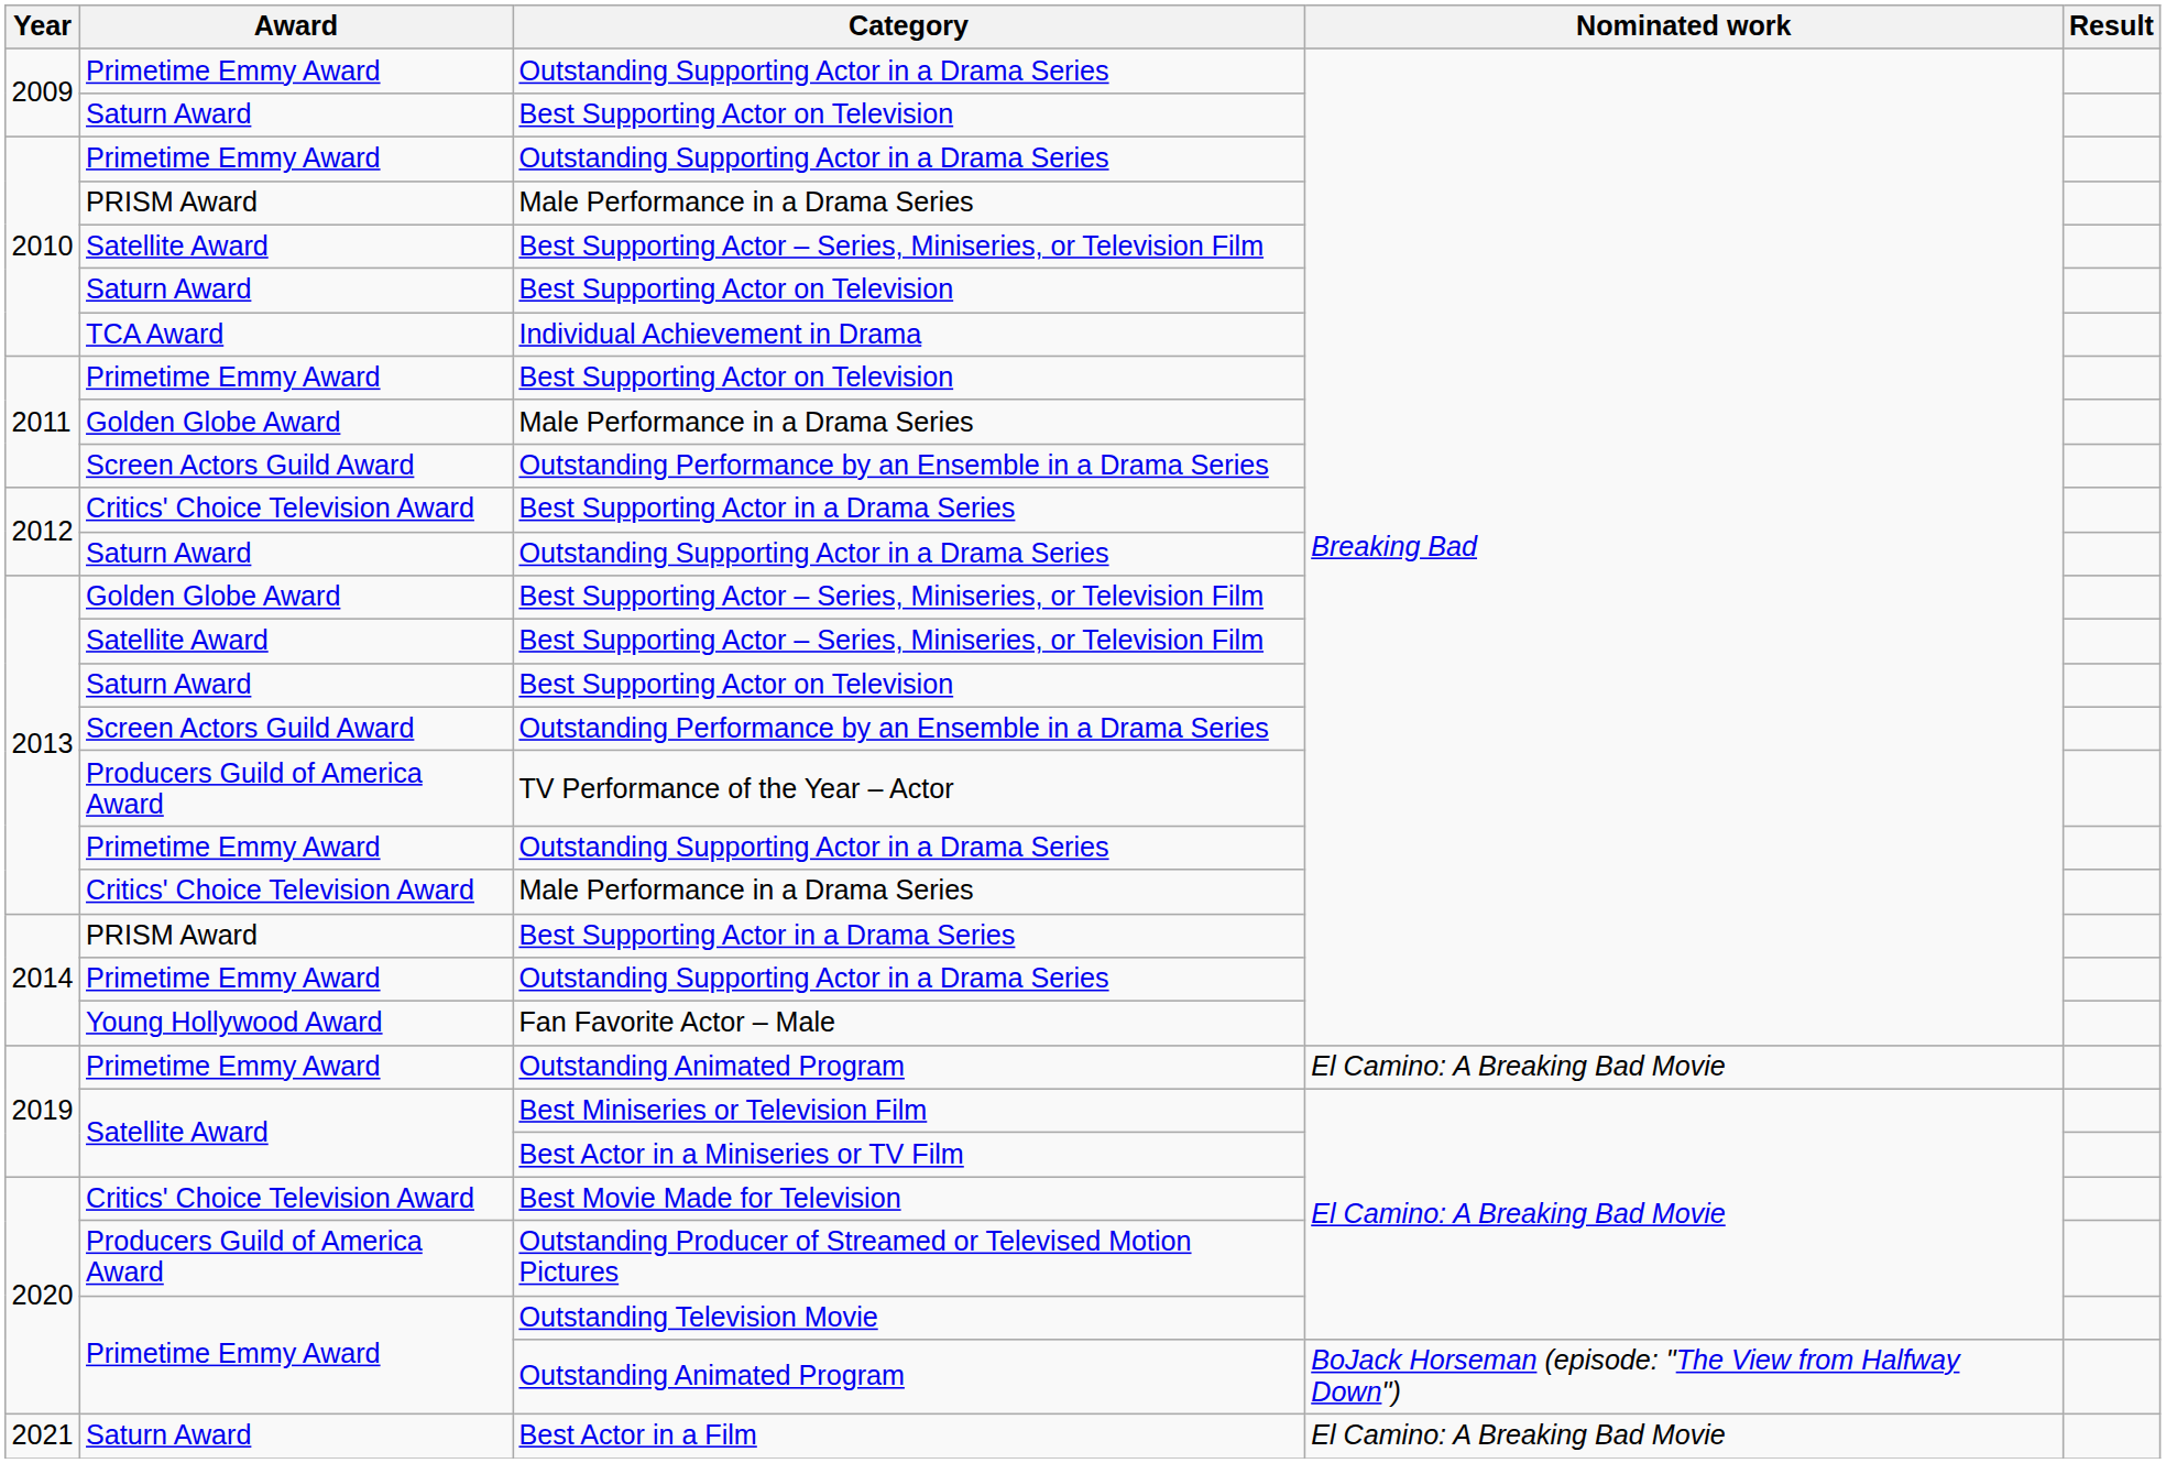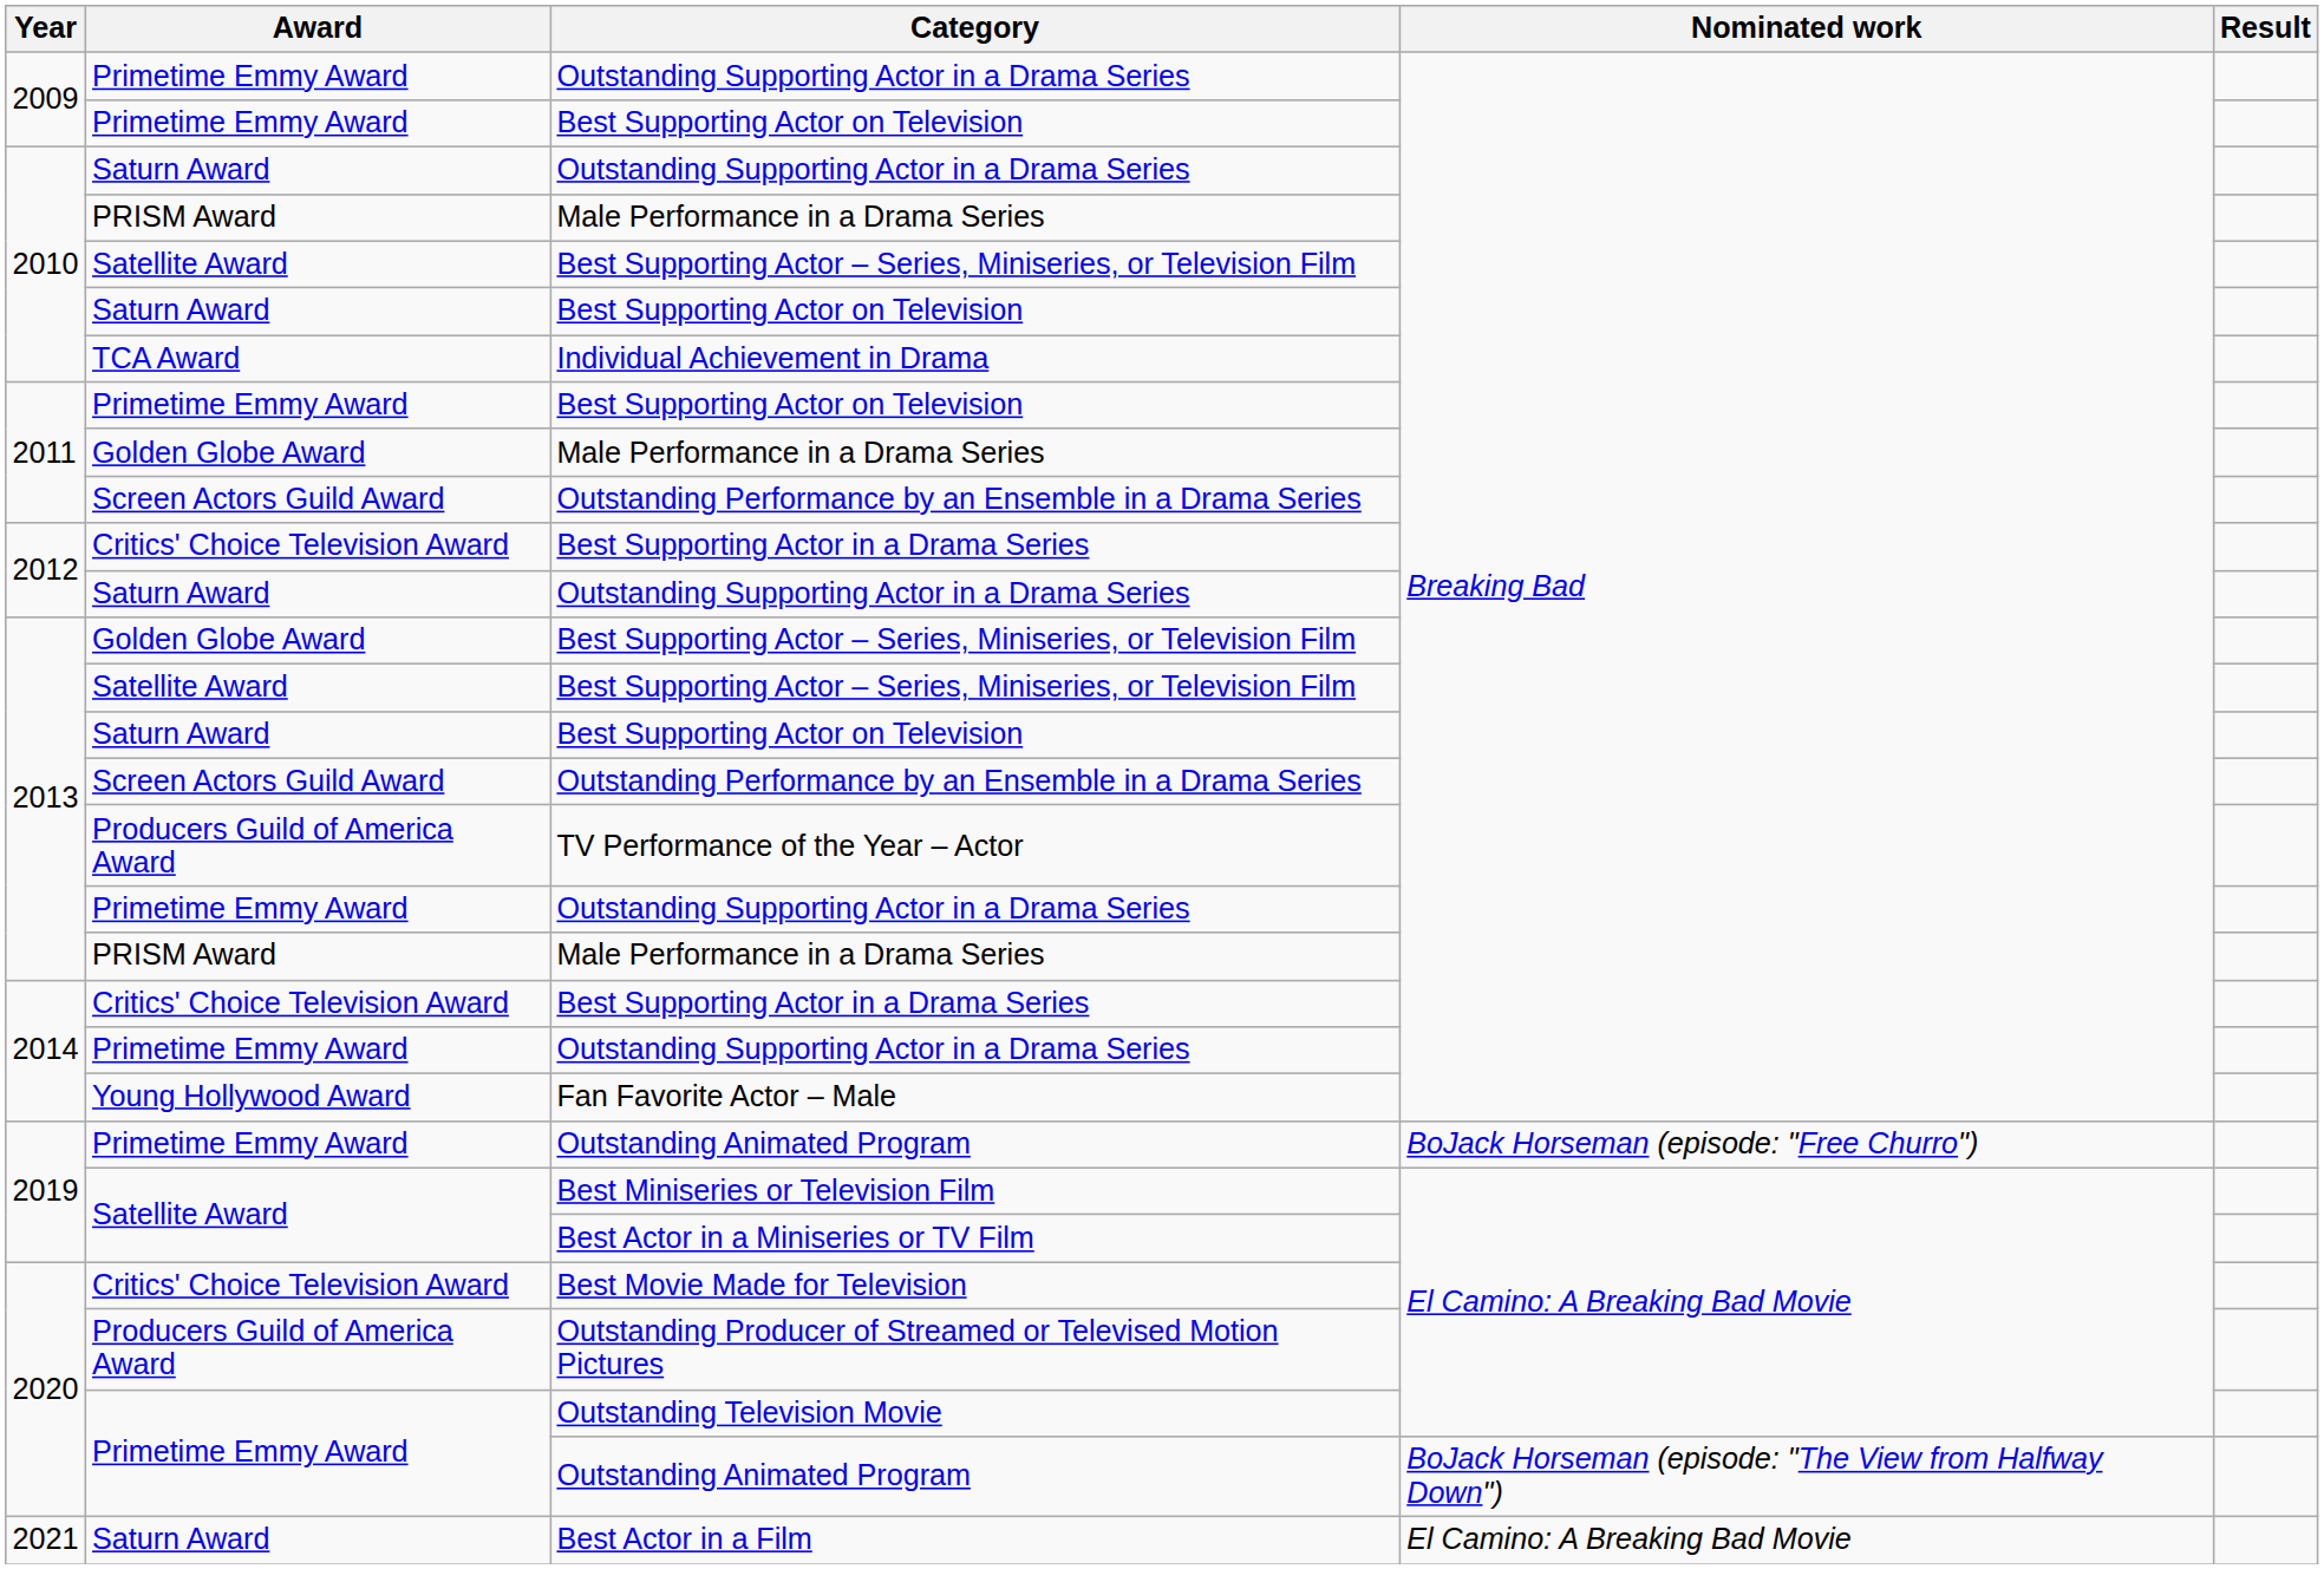2009 / Best Supporting Actor on Television | Award: Saturn Award -> Primetime Emmy Award
2010 / Outstanding Supporting Actor in a Drama Series | Award: Primetime Emmy Award -> Saturn Award
2013 / Male Performance in a Drama Series | Award: Critics' Choice Television Award -> PRISM Award
2014 / Best Supporting Actor in a Drama Series | Award: PRISM Award -> Critics' Choice Television Award
2019 / Outstanding Animated Program | Nominated work: El Camino: A Breaking Bad Movie -> BoJack Horseman (episode: "Free Churro")
